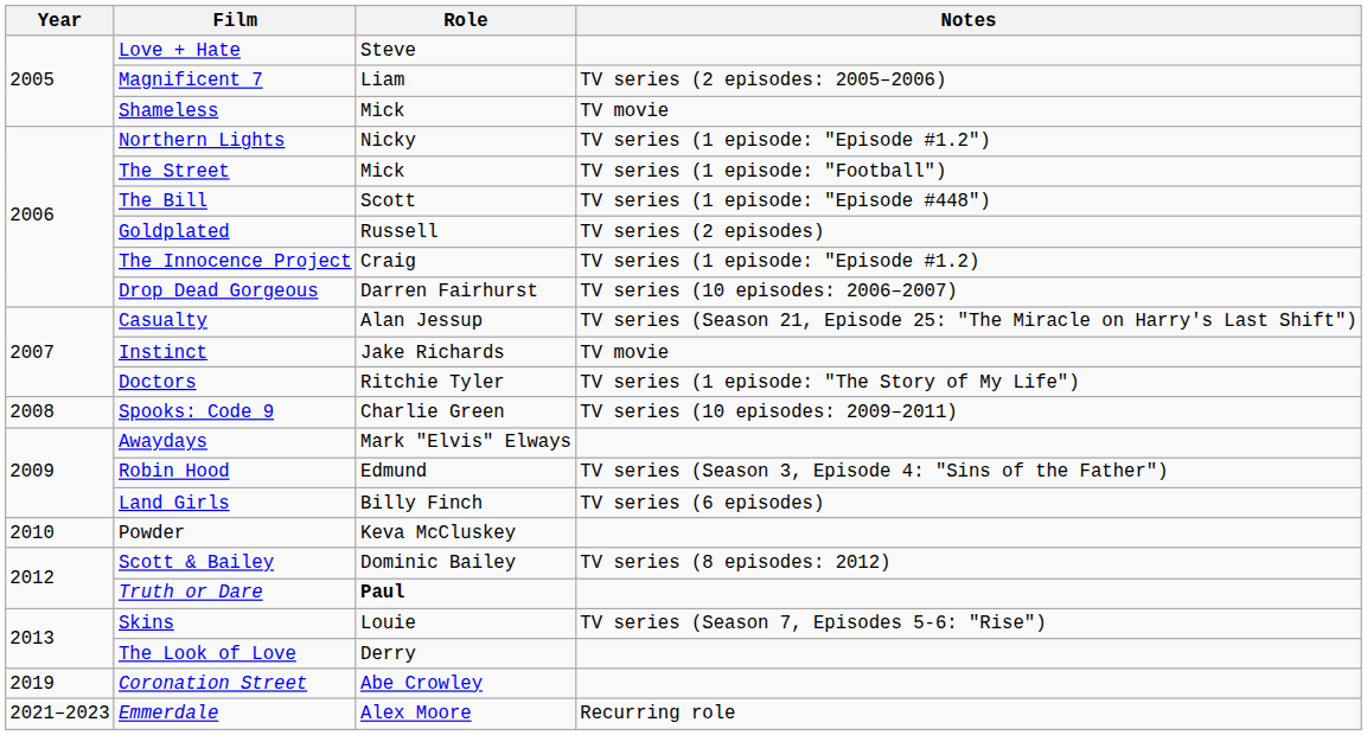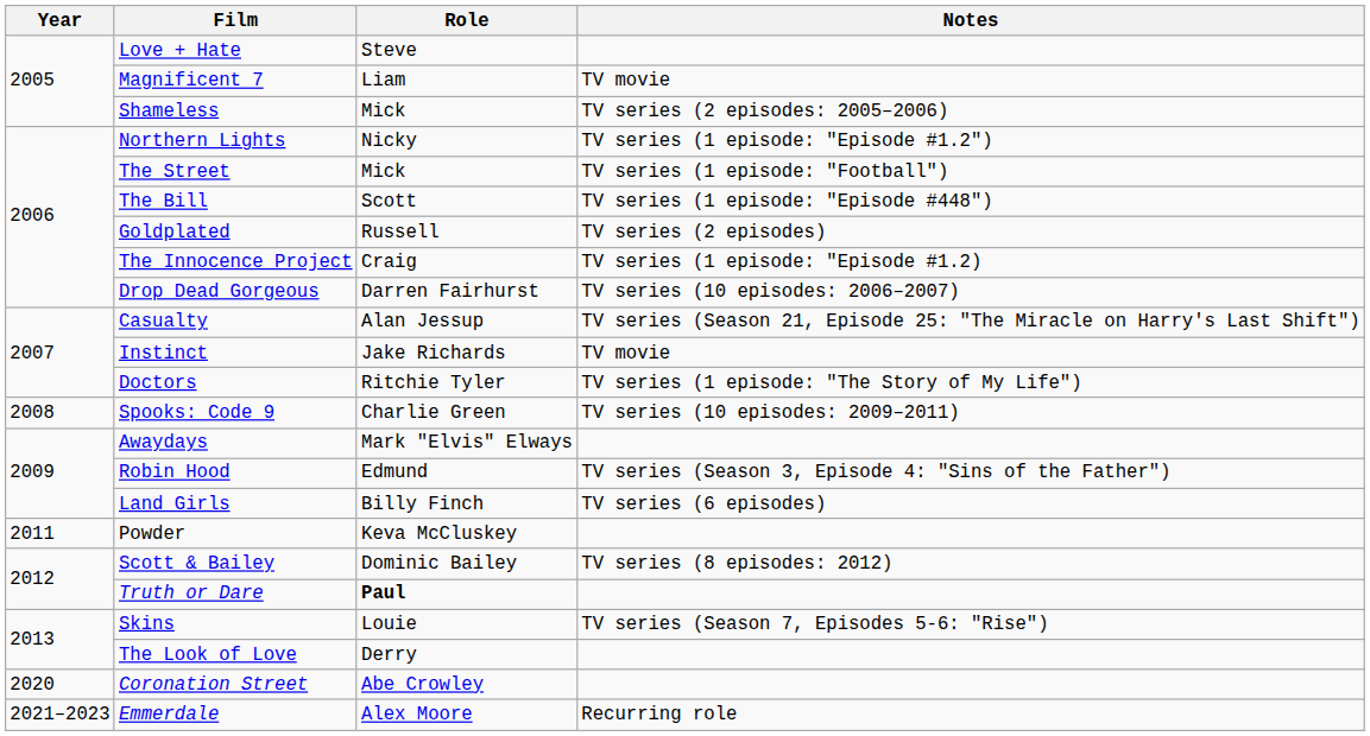Magnificent 7 | Notes: TV series (2 episodes: 2005–2006) -> TV movie
Shameless | Notes: TV movie -> TV series (2 episodes: 2005–2006)
Powder | Year: 2010 -> 2011
Coronation Street | Year: 2019 -> 2020
